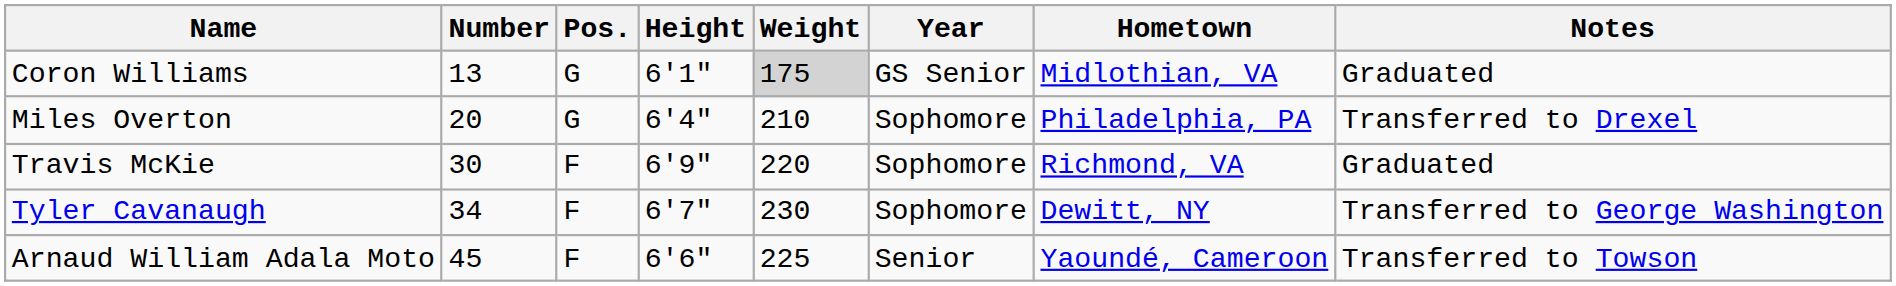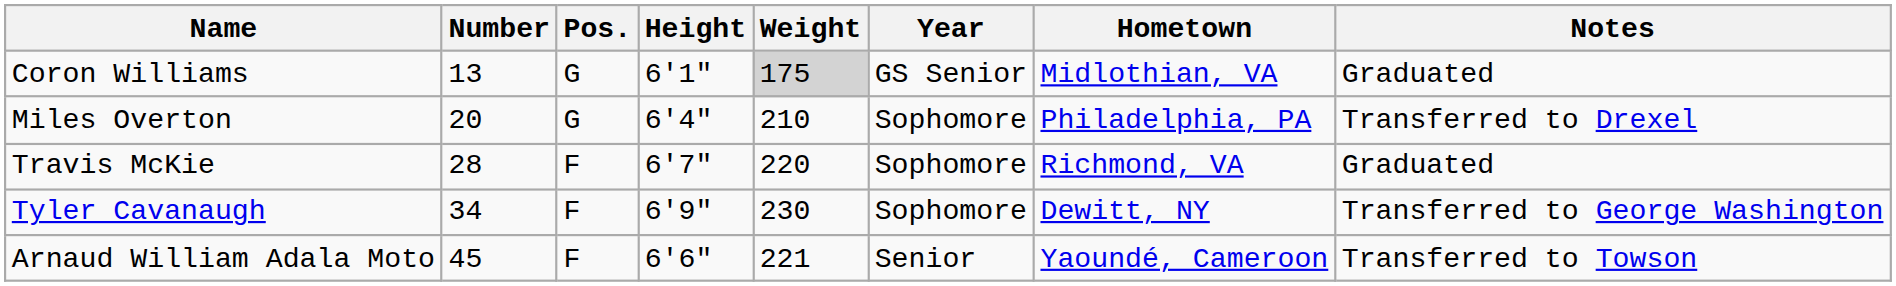Travis McKie | Number: 30 -> 28
Travis McKie | Height: 6'9" -> 6'7"
Tyler Cavanaugh | Height: 6'7" -> 6'9"
Arnaud William Adala Moto | Weight: 225 -> 221
